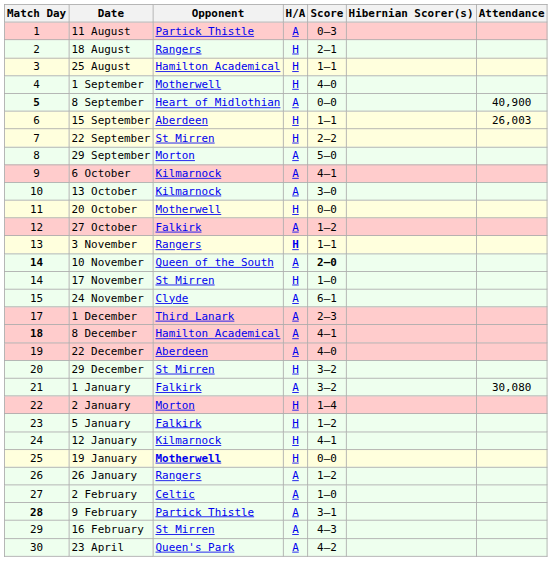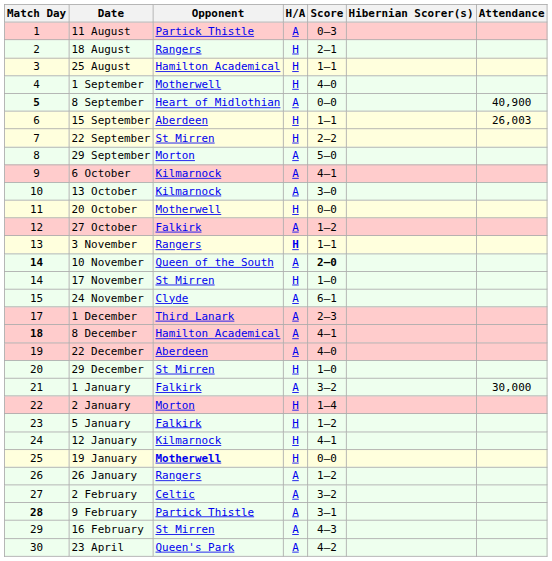29 December | Score: 3–2 -> 1–0
1 January | Attendance: 30,080 -> 30,000
2 February | Score: 1–0 -> 3–2
